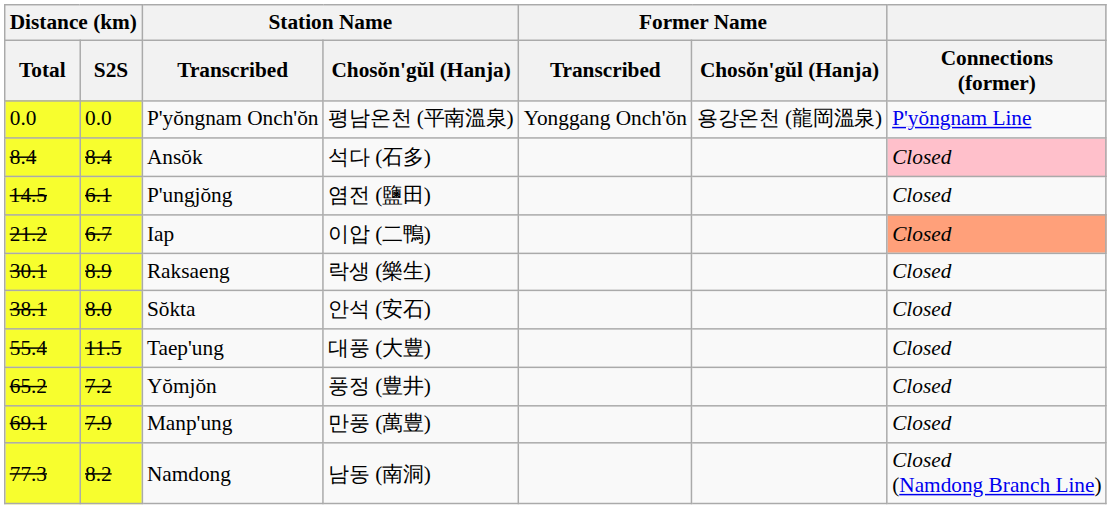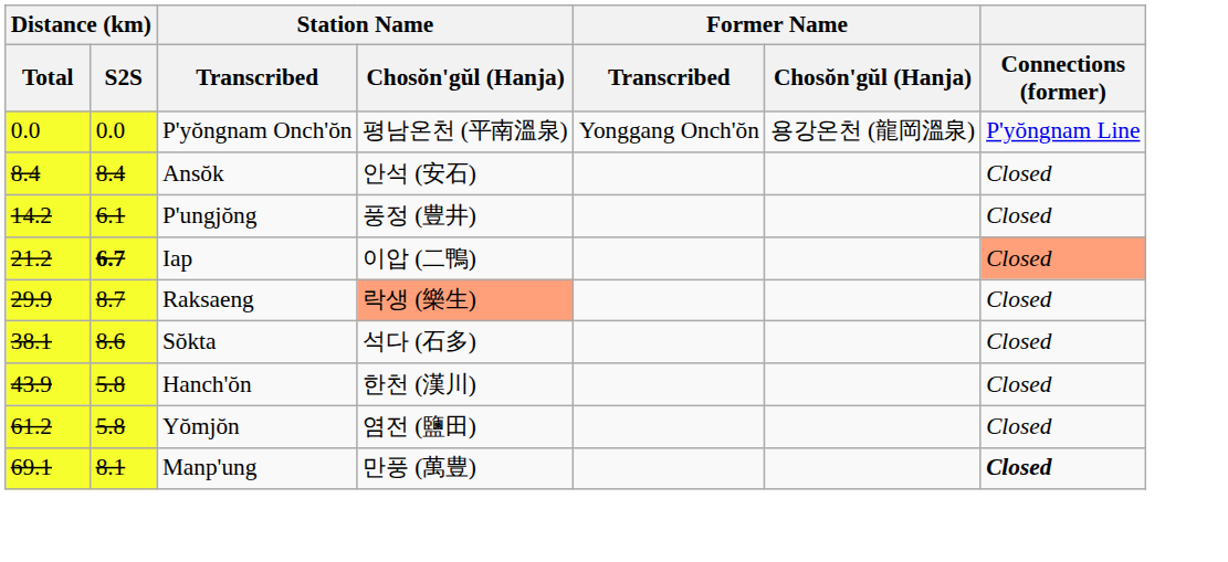Ansŏk | Station Name / Chosŏn'gŭl (Hanja): 석다 (石多) -> 안석 (安石)
Ansŏk | Connections (former): pink background -> no background
P'ungjŏng | Distance (km) / Total: 14.5 -> 14.2
P'ungjŏng | Station Name / Chosŏn'gŭl (Hanja): 염전 (鹽田) -> 풍정 (豊井)
Iap | Distance (km) / S2S: normal -> bold
Raksaeng | Distance (km) / Total: 30.1 -> 29.9
Raksaeng | Distance (km) / S2S: 8.9 -> 8.7
Raksaeng | Station Name / Chosŏn'gŭl (Hanja): no background -> lightsalmon background
Sŏkta | Distance (km) / S2S: 8.0 -> 8.6
Sŏkta | Station Name / Chosŏn'gŭl (Hanja): 안석 (安石) -> 석다 (石多)
+ row: 43.9 | 5.8 | Hanch'ŏn | 한천 (漢川) | Closed
- row: 55.4 | 11.5 | Taep'ung | 대풍 (大豊) | Closed
Yŏmjŏn | Distance (km) / Total: 65.2 -> 61.2
Yŏmjŏn | Distance (km) / S2S: 7.2 -> 5.8
Yŏmjŏn | Station Name / Chosŏn'gŭl (Hanja): 풍정 (豊井) -> 염전 (鹽田)
Manp'ung | Distance (km) / S2S: 7.9 -> 8.1
Manp'ung | Connections (former): normal -> bold
- row: 77.3 | 8.2 | Namdong | 남동 (南洞) | Closed (Namdong Branch Line)
